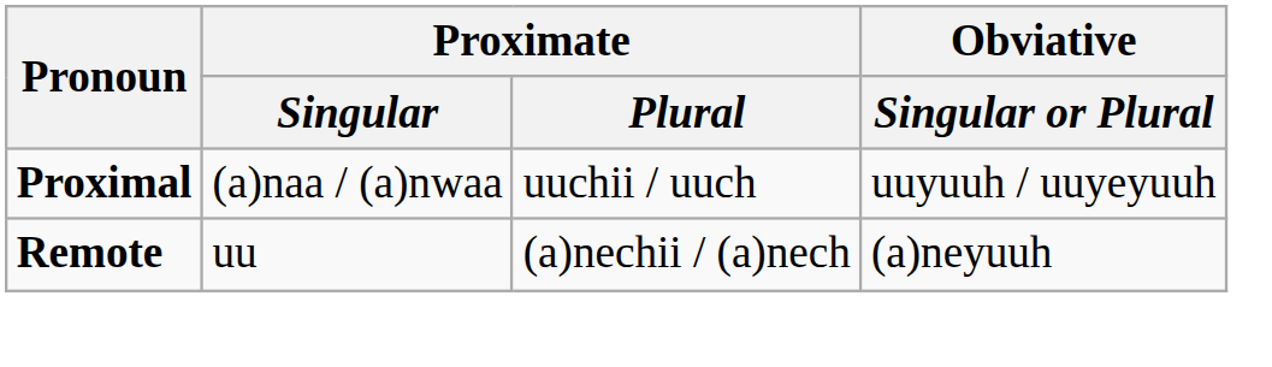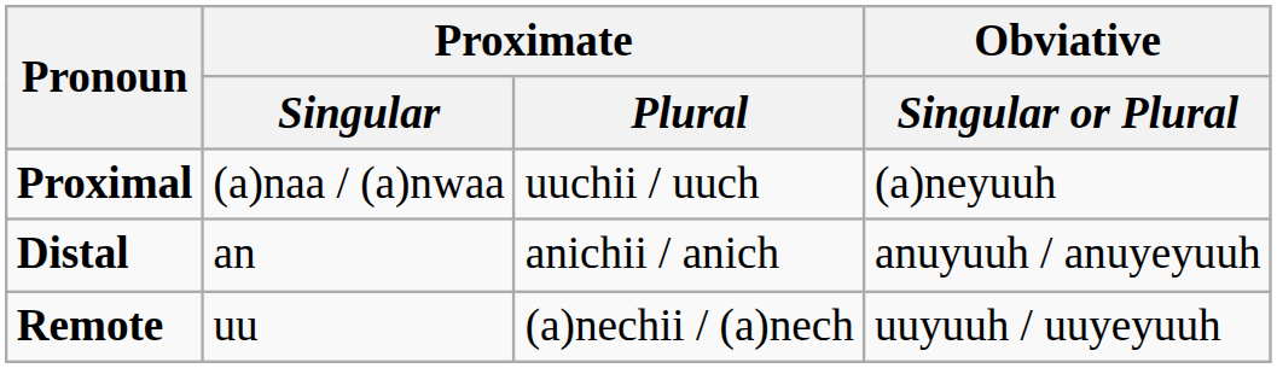Proximal | Obviative / Singular or Plural: uuyuuh / uuyeyuuh -> (a)neyuuh
+ row: Distal | an | anichii / anich | anuyuuh / anuyeyuuh
Remote | Obviative / Singular or Plural: (a)neyuuh -> uuyuuh / uuyeyuuh
